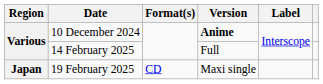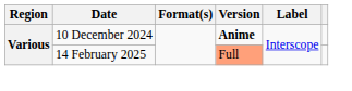14 February 2025 | Version: no background -> lightsalmon background
- row: Japan | 19 February 2025 | CD | Maxi single
